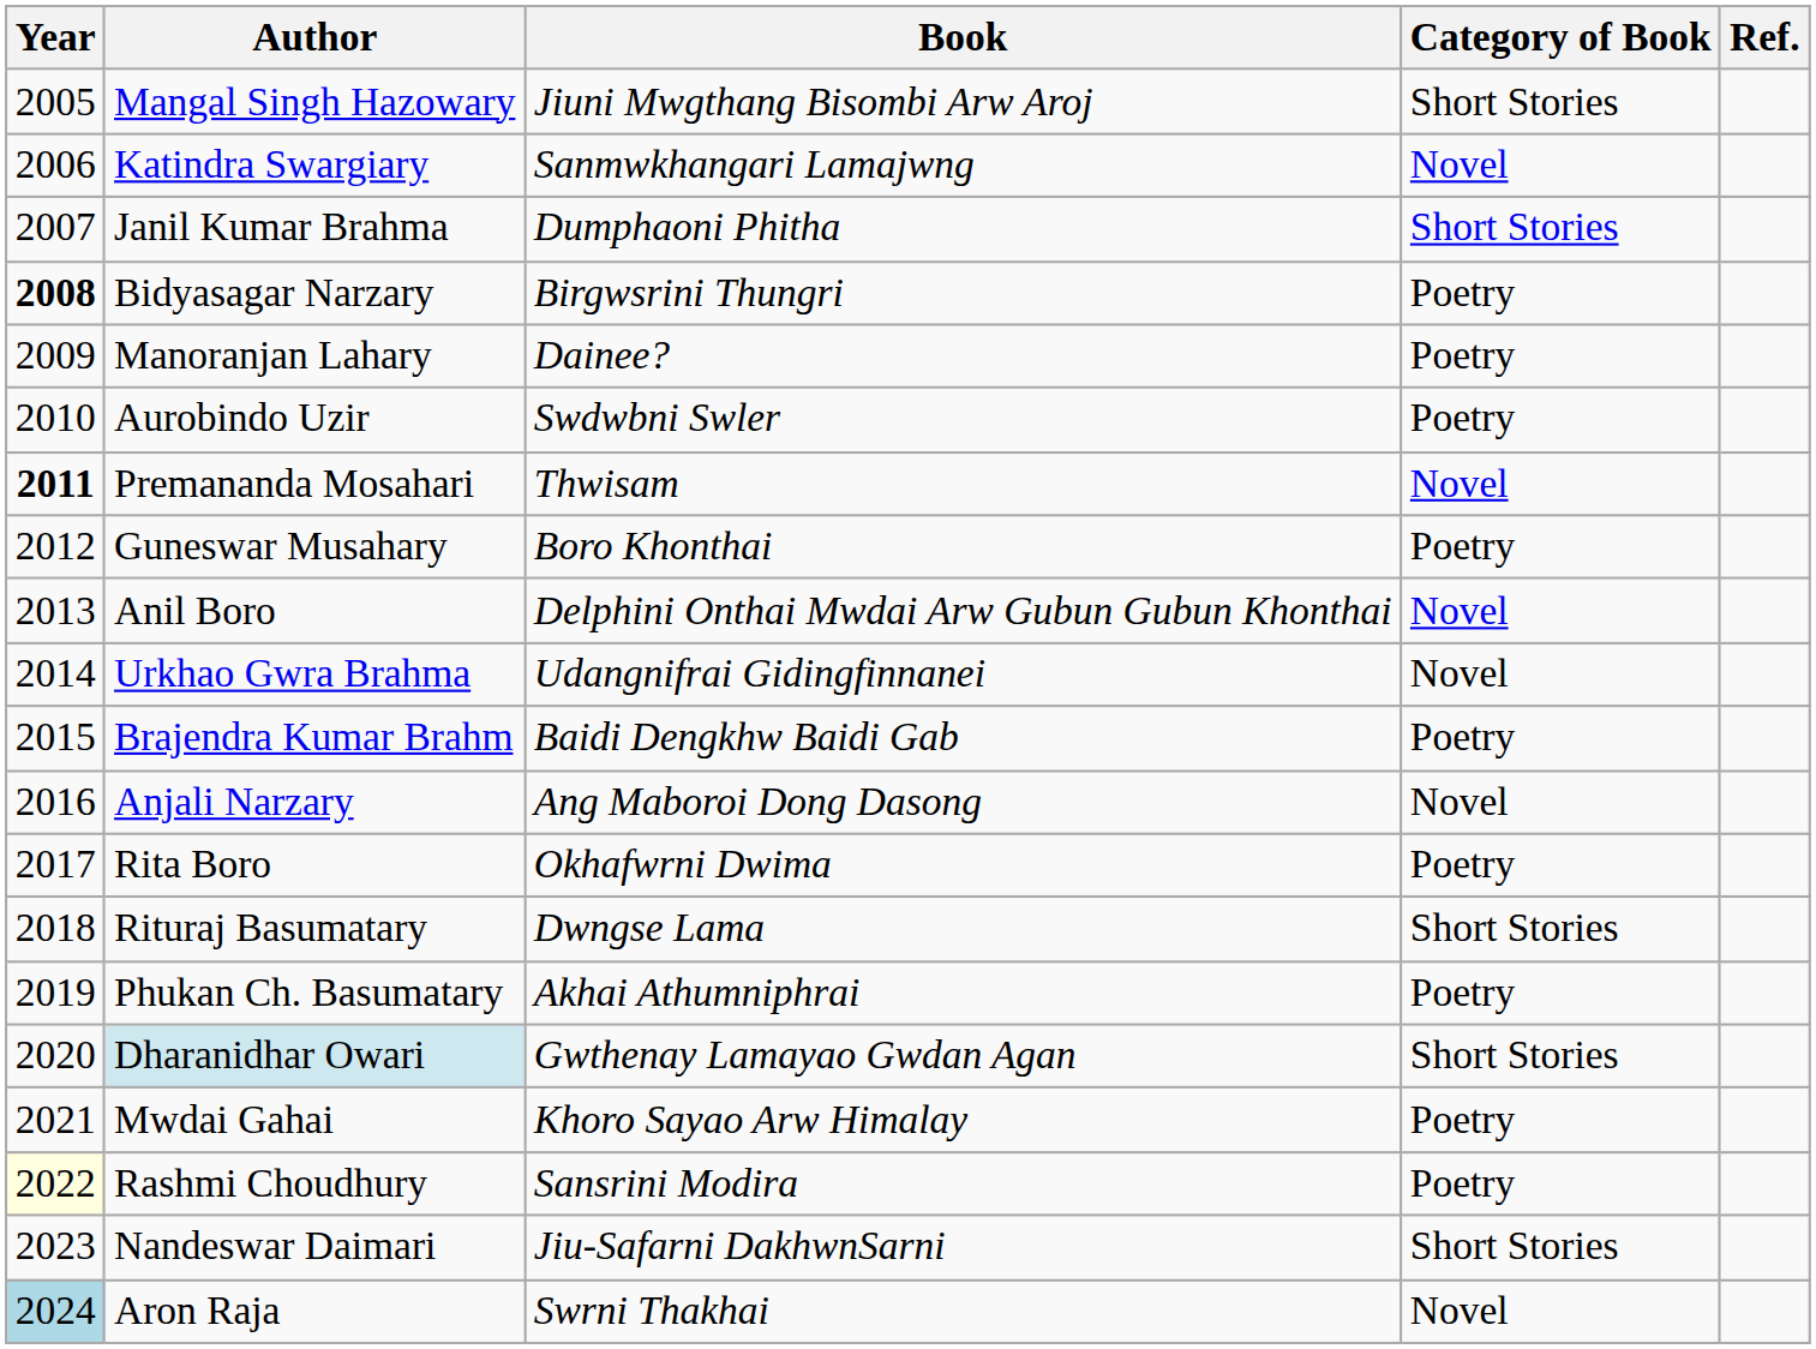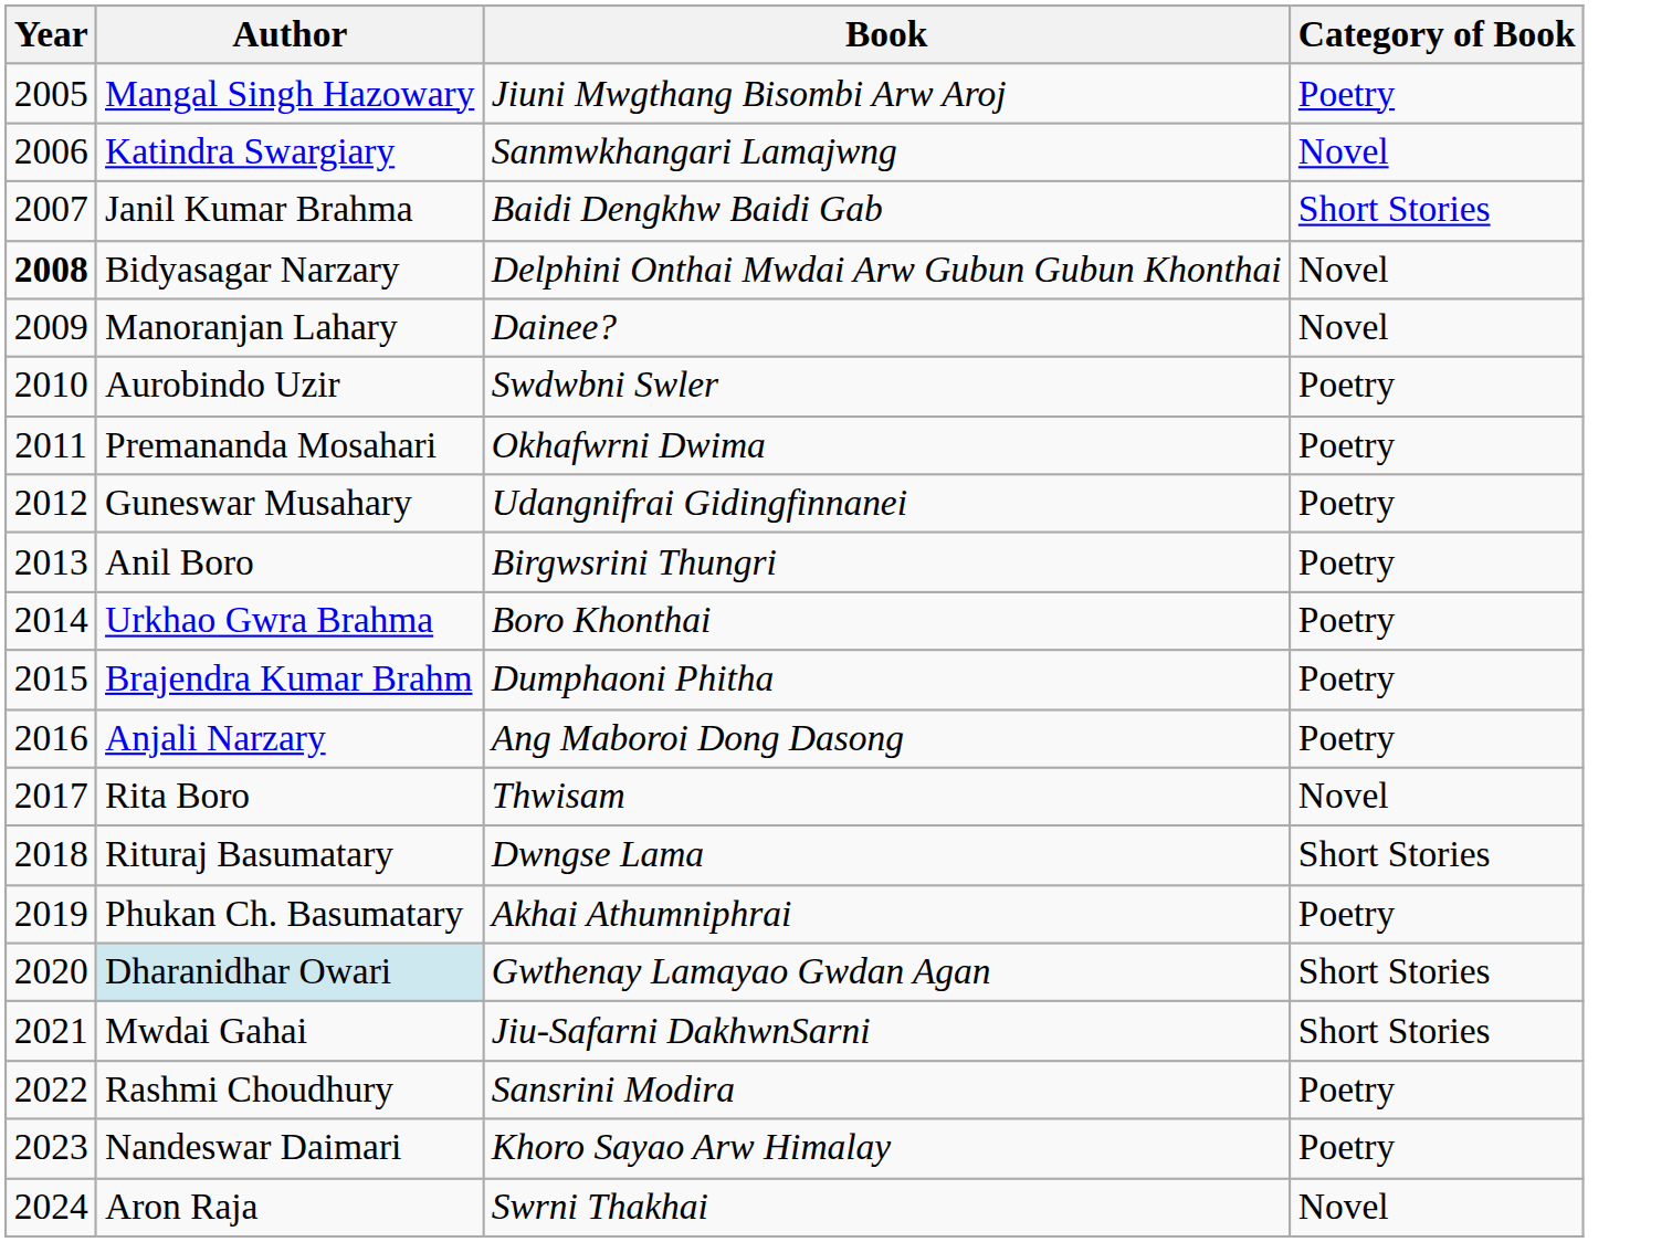- column: Ref.
Mangal Singh Hazowary | Category of Book: Short Stories -> Poetry
Janil Kumar Brahma | Book: Dumphaoni Phitha -> Baidi Dengkhw Baidi Gab
Bidyasagar Narzary | Book: Birgwsrini Thungri -> Delphini Onthai Mwdai Arw Gubun Gubun Khonthai
Bidyasagar Narzary | Category of Book: Poetry -> Novel
Manoranjan Lahary | Category of Book: Poetry -> Novel
Premananda Mosahari | Year: bold -> normal
Premananda Mosahari | Book: Thwisam -> Okhafwrni Dwima
Premananda Mosahari | Category of Book: Novel -> Poetry
Guneswar Musahary | Book: Boro Khonthai -> Udangnifrai Gidingfinnanei
Anil Boro | Book: Delphini Onthai Mwdai Arw Gubun Gubun Khonthai -> Birgwsrini Thungri
Anil Boro | Category of Book: Novel -> Poetry
Urkhao Gwra Brahma | Book: Udangnifrai Gidingfinnanei -> Boro Khonthai
Urkhao Gwra Brahma | Category of Book: Novel -> Poetry
Brajendra Kumar Brahm | Book: Baidi Dengkhw Baidi Gab -> Dumphaoni Phitha
Anjali Narzary | Category of Book: Novel -> Poetry
Rita Boro | Book: Okhafwrni Dwima -> Thwisam
Rita Boro | Category of Book: Poetry -> Novel
Mwdai Gahai | Book: Khoro Sayao Arw Himalay -> Jiu-Safarni DakhwnSarni
Mwdai Gahai | Category of Book: Poetry -> Short Stories
Rashmi Choudhury | Year: lightyellow background -> no background
Nandeswar Daimari | Book: Jiu-Safarni DakhwnSarni -> Khoro Sayao Arw Himalay
Nandeswar Daimari | Category of Book: Short Stories -> Poetry
Aron Raja | Year: lightblue background -> no background
